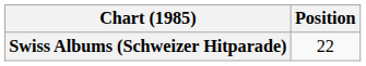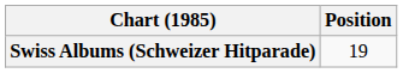Swiss Albums (Schweizer Hitparade) | Position: 22 -> 19
